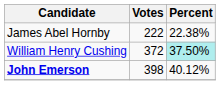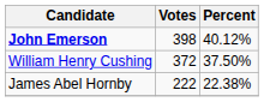rows swapped: John Emerson <-> James Abel Hornby
William Henry Cushing | Percent: paleturquoise background -> no background
